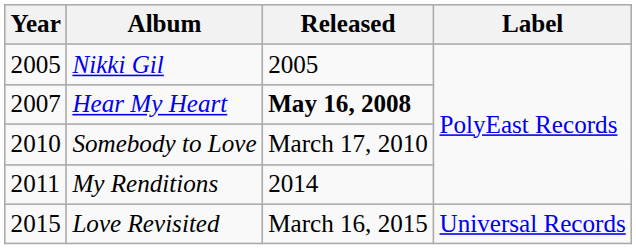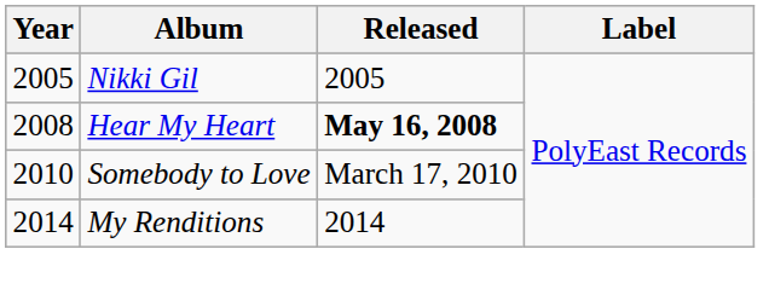Hear My Heart | Year: 2007 -> 2008
My Renditions | Year: 2011 -> 2014
- row: 2015 | Love Revisited | March 16, 2015 | Universal Records
